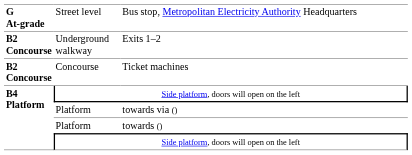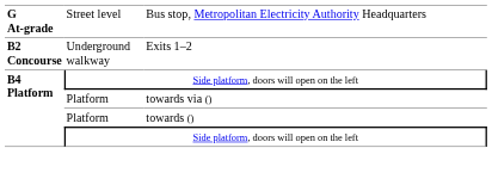- row: B2 Concourse | Concourse | Ticket machines
